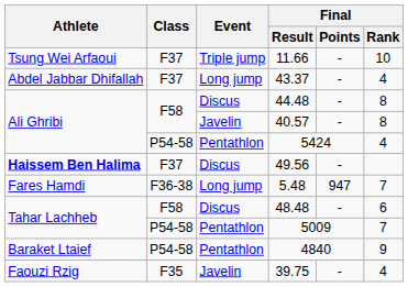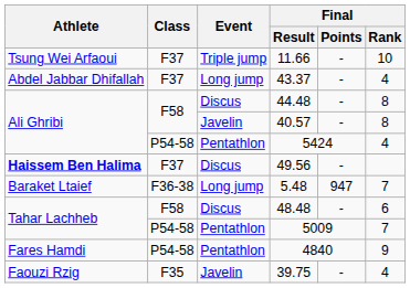5.48 | Athlete: Fares Hamdi -> Baraket Ltaief
4840 | Athlete: Baraket Ltaief -> Fares Hamdi
